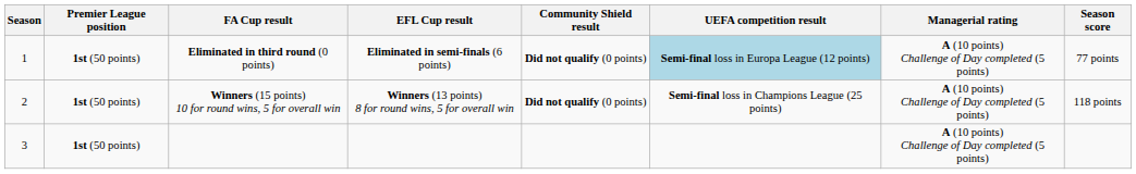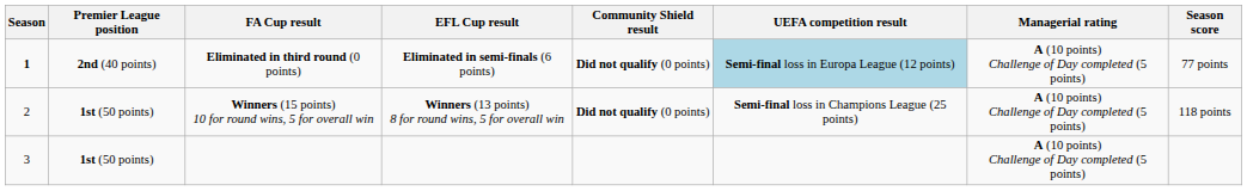Eliminated in third round (0 points) | Season: normal -> bold
Eliminated in third round (0 points) | Premier League position: 1st (50 points) -> 2nd (40 points)
